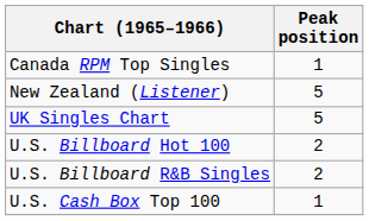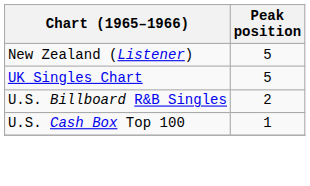- row: Canada RPM Top Singles | 1
- row: U.S. Billboard Hot 100 | 2
